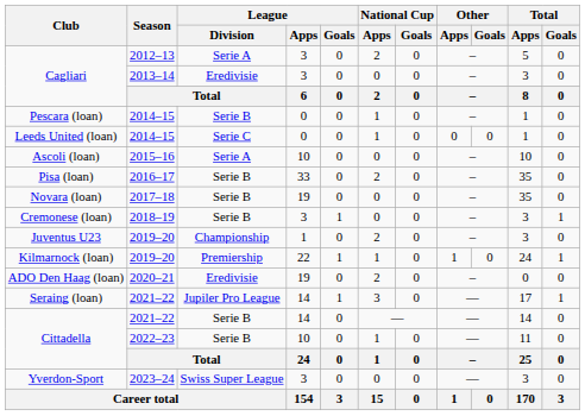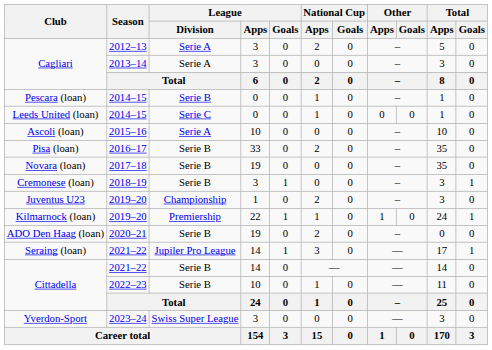Cagliari / 2013–14 | League / Division: Eredivisie -> Serie A
ADO Den Haag (loan) | League / Division: Eredivisie -> Serie B
